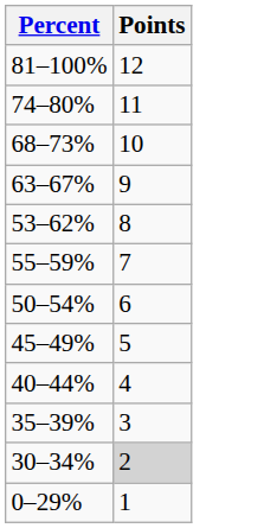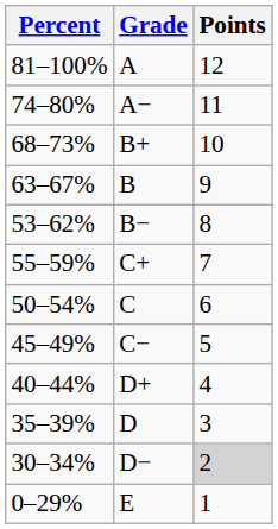+ column: Grade | A | A− | B+ | B | B− | C+ | C | C− | D+ | D | D− | E
